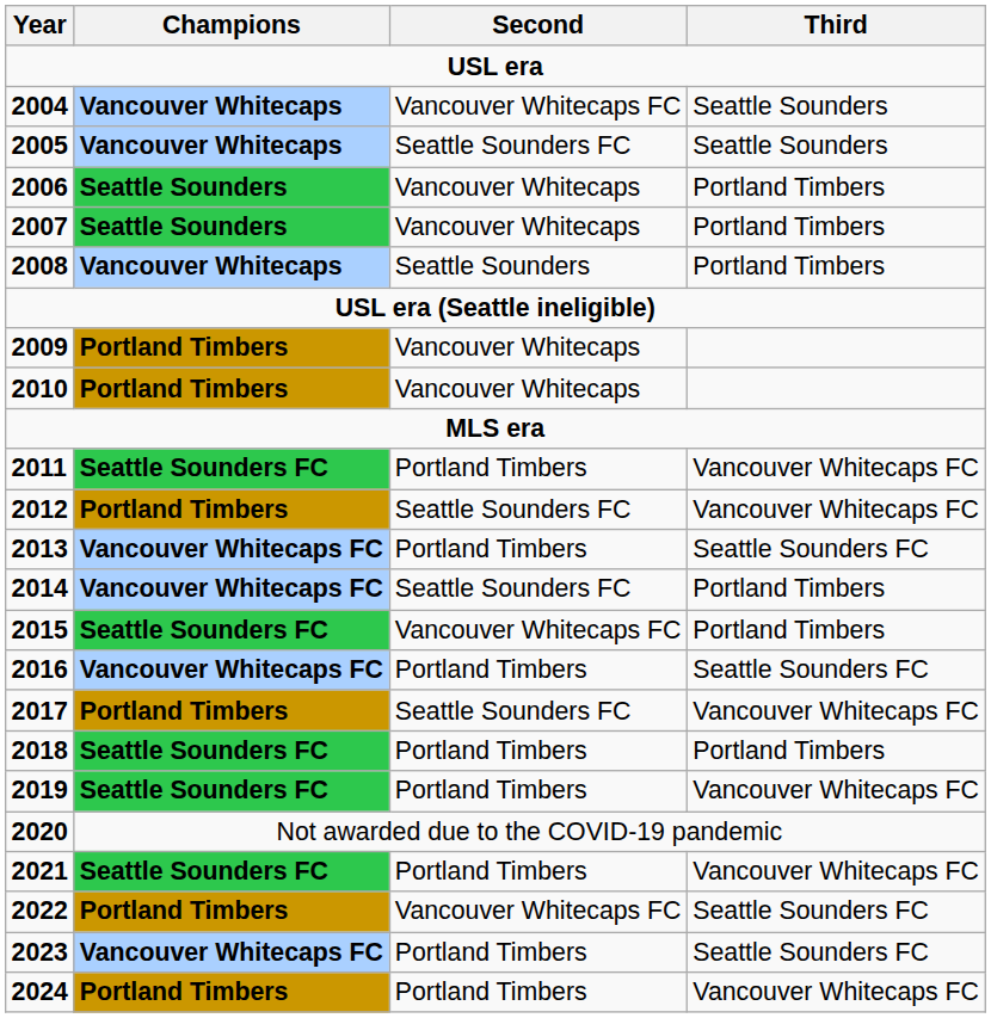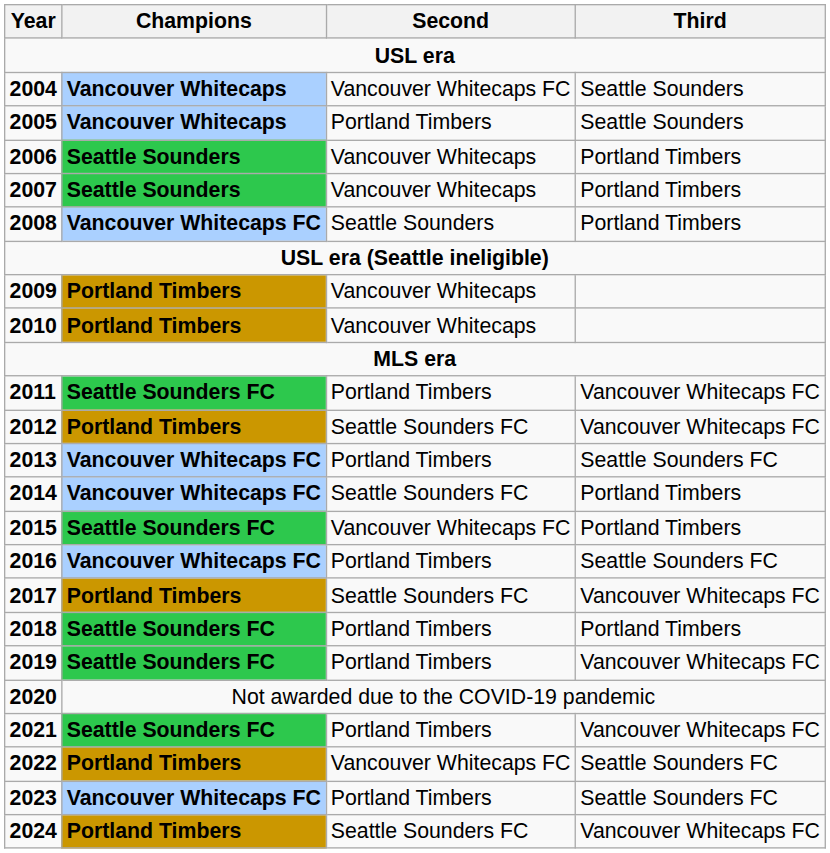2005 | Second: Seattle Sounders FC -> Portland Timbers
2008 | Champions: Vancouver Whitecaps -> Vancouver Whitecaps FC
2024 | Second: Portland Timbers -> Seattle Sounders FC
